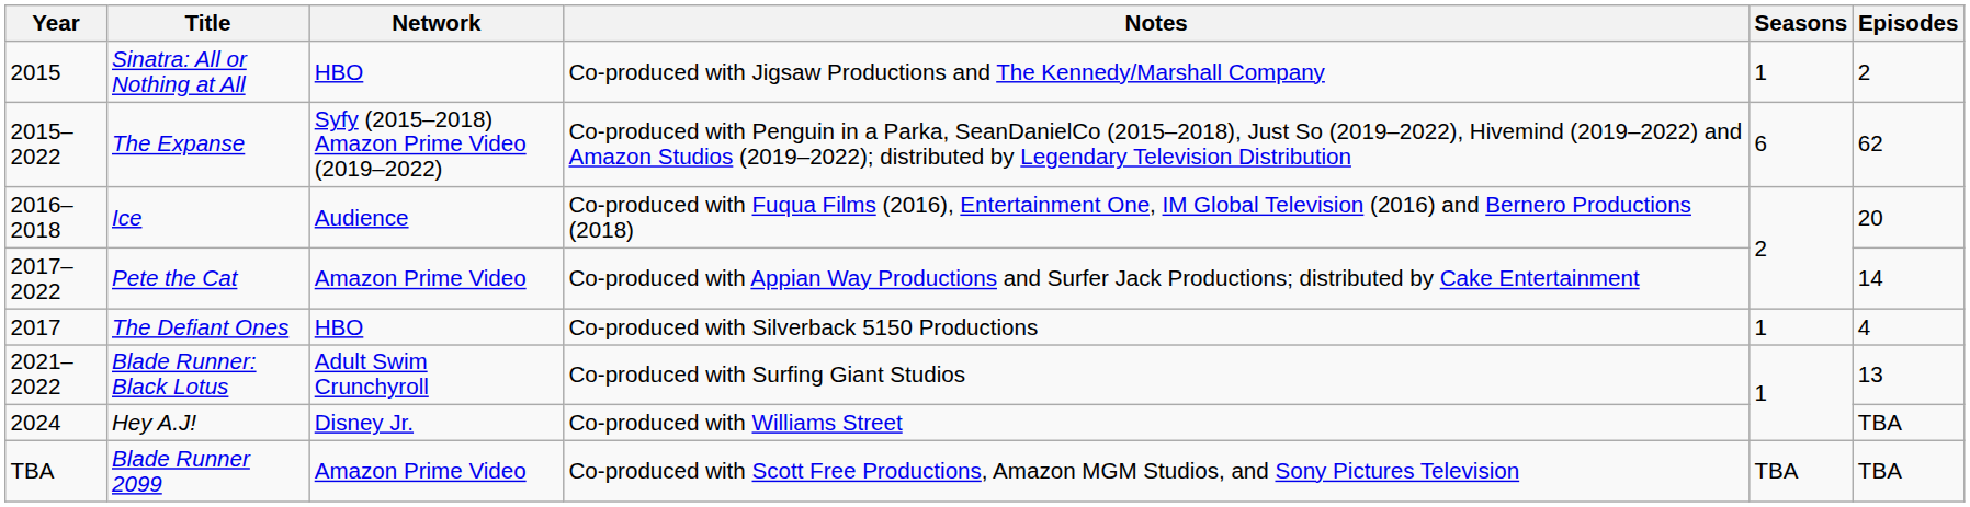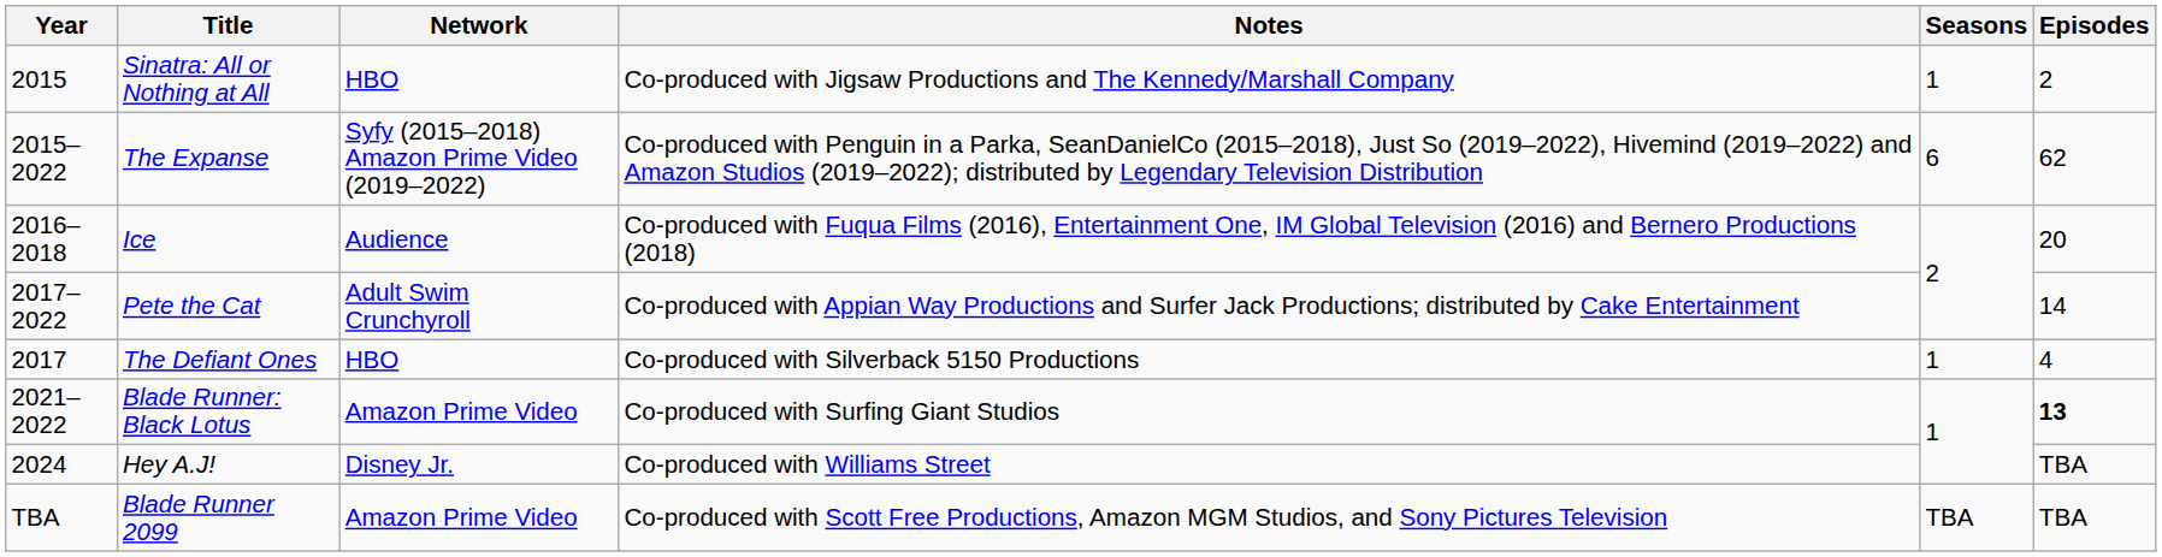Pete the Cat | Network: Amazon Prime Video -> Adult Swim Crunchyroll
Blade Runner: Black Lotus | Network: Adult Swim Crunchyroll -> Amazon Prime Video
Blade Runner: Black Lotus | Episodes: normal -> bold
